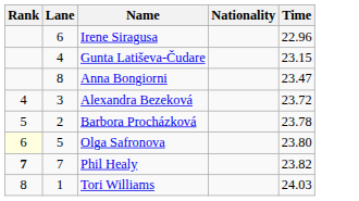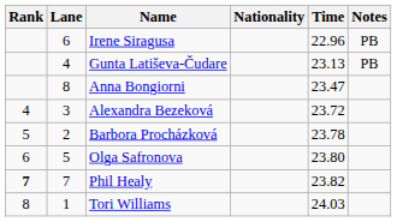+ column: Notes | PB | PB
Gunta Latiševa-Čudare | Time: 23.15 -> 23.13
Olga Safronova | Rank: lightyellow background -> no background
